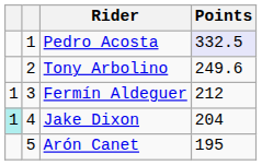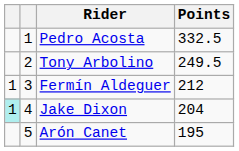Pedro Acosta | Points: lavender background -> no background
Tony Arbolino | Points: 249.6 -> 249.5
